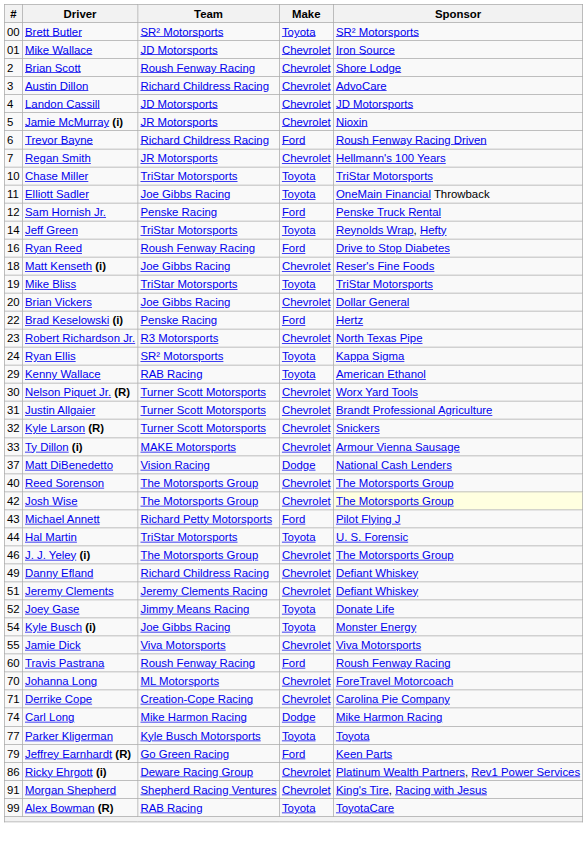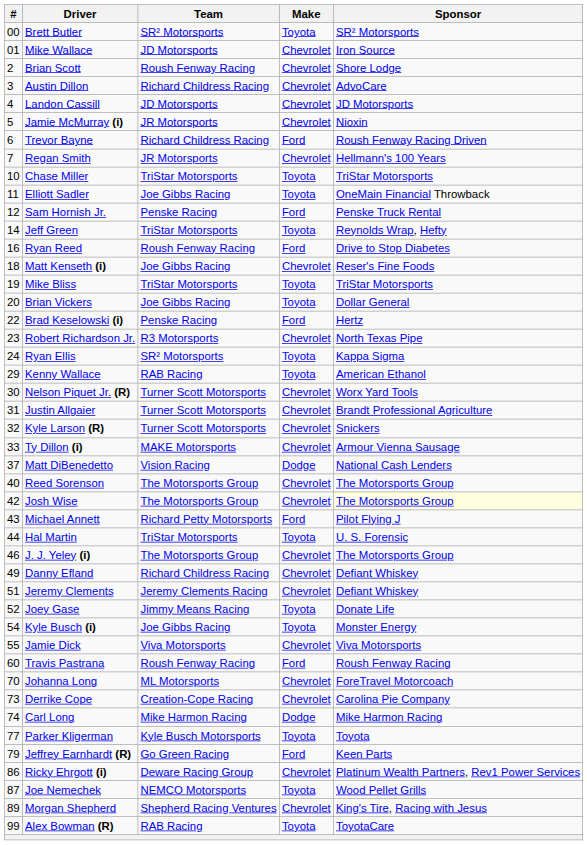Brian Vickers | Make: Chevrolet -> Toyota
Derrike Cope | #: 71 -> 73
+ row: 87 | Joe Nemechek | NEMCO Motorsports | Toyota | Wood Pellet Grills
Morgan Shepherd | #: 91 -> 89
